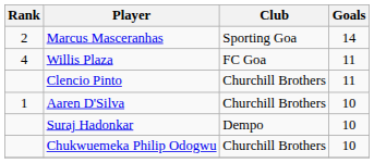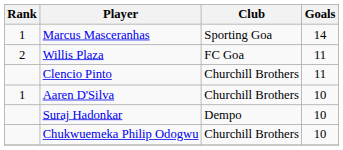Marcus Masceranhas | Rank: 2 -> 1
Willis Plaza | Rank: 4 -> 2
